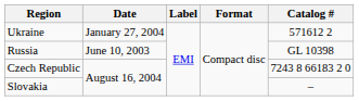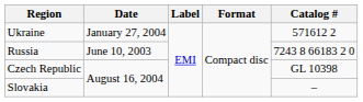Russia | Catalog #: GL 10398 -> 7243 8 66183 2 0
Czech Republic | Catalog #: 7243 8 66183 2 0 -> GL 10398
